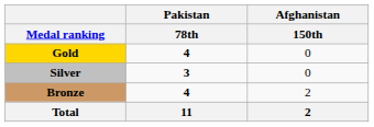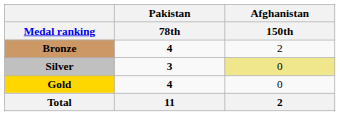rows swapped: Gold <-> Bronze
Silver | Afghanistan / 150th: no background -> khaki background
